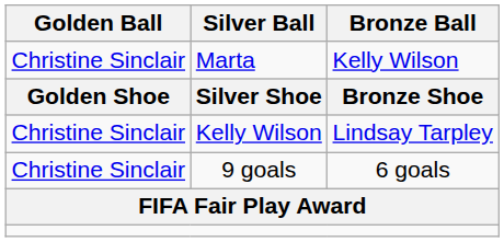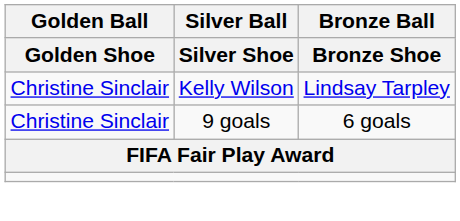- row: Christine Sinclair | Marta | Kelly Wilson
